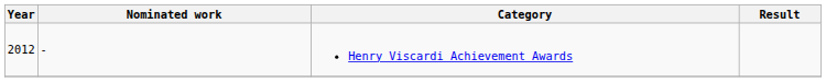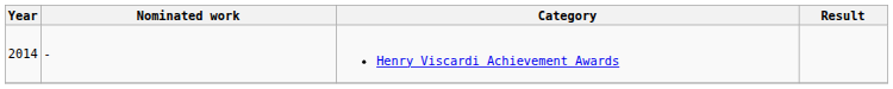Henry Viscardi Achievement Awards | Year: 2012 -> 2014
